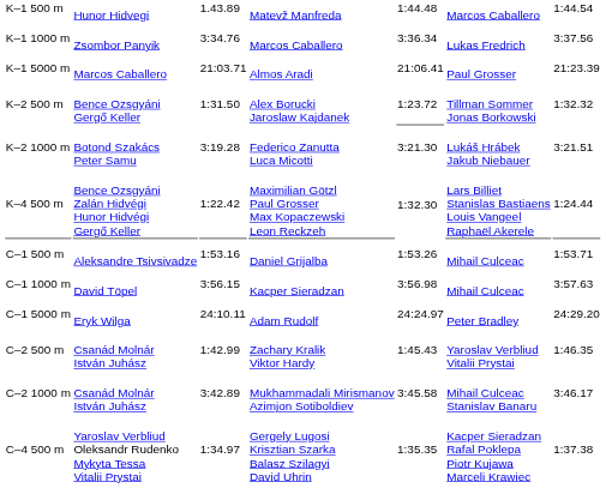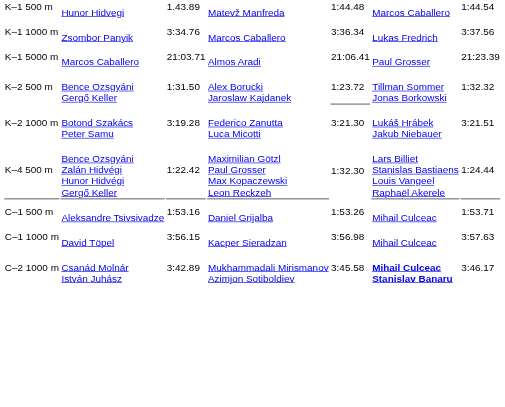- row: C–1 5000 m | Eryk Wilga | 24:10.11 | Adam Rudolf | 24:24.97 | Peter Bradley | 24:29.20
- row: C–2 500 m | Csanád Molnár István Juhász | 1:42.99 | Zachary Kralik Viktor Hardy | 1:45.43 | Yaroslav Verbliud Vitalii Prystai | 1:46.35
C–2 1000 m | column 6: normal -> bold
- row: C–4 500 m | Yaroslav Verbliud Oleksandr Rudenko Mykyta Tessa Vitalii Prystai | 1:34.97 | Gergely Lugosi Krisztian Szarka Balasz Szilagyi David Uhrin | 1:35.35 | Kacper Sieradzan Rafal Poklepa Piotr Kujawa Marceli Krawiec | 1:37.38
